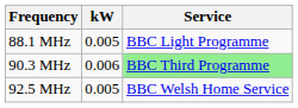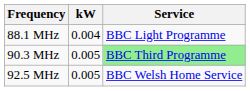88.1 MHz | kW: 0.005 -> 0.004
90.3 MHz | kW: 0.006 -> 0.005
